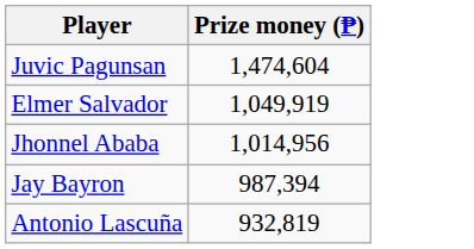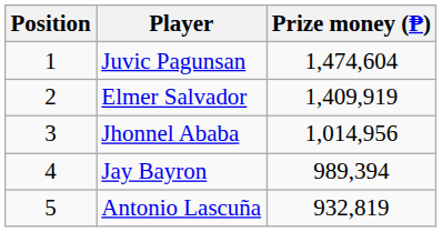+ column: Position | 1 | 2 | 3 | 4 | 5
Elmer Salvador | Prize money (₱): 1,049,919 -> 1,409,919
Jay Bayron | Prize money (₱): 987,394 -> 989,394
